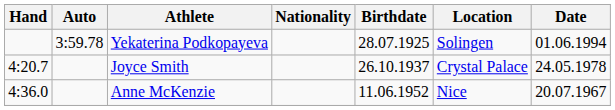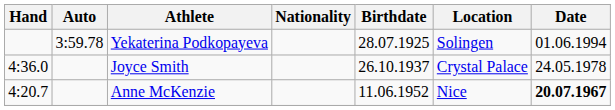Joyce Smith | Hand: 4:20.7 -> 4:36.0
Anne McKenzie | Hand: 4:36.0 -> 4:20.7
Anne McKenzie | Date: normal -> bold
